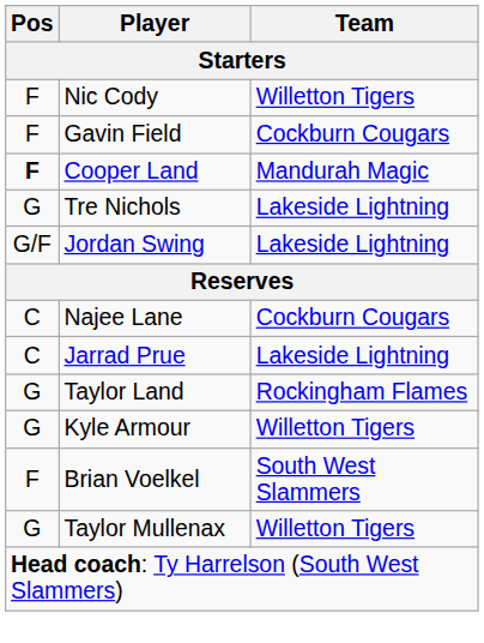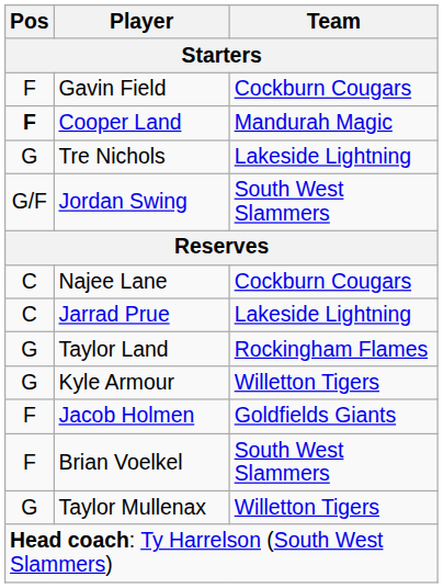- row: F | Nic Cody | Willetton Tigers
Jordan Swing | Team: Lakeside Lightning -> South West Slammers
+ row: F | Jacob Holmen | Goldfields Giants
